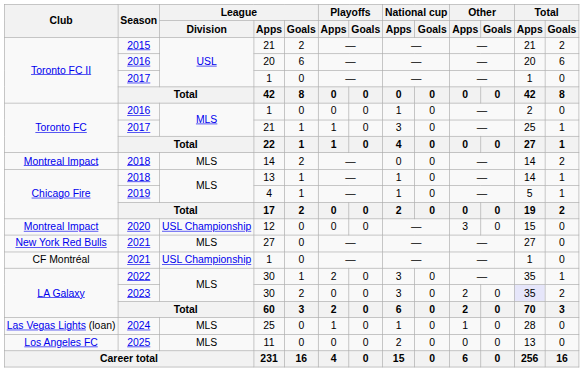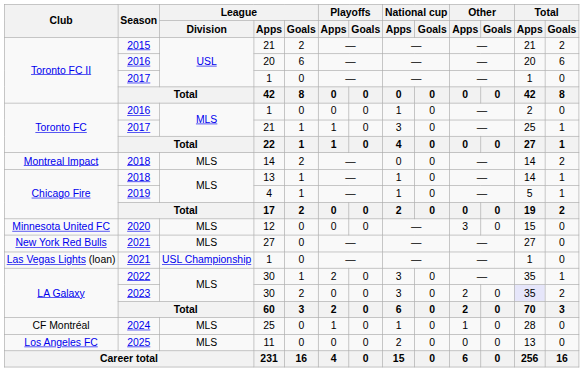2020 | Club: Montreal Impact -> Minnesota United FC
2020 | League / Division: USL Championship -> MLS
2021 / 1 | Club: CF Montréal -> Las Vegas Lights (loan)
2024 | Club: Las Vegas Lights (loan) -> CF Montréal
